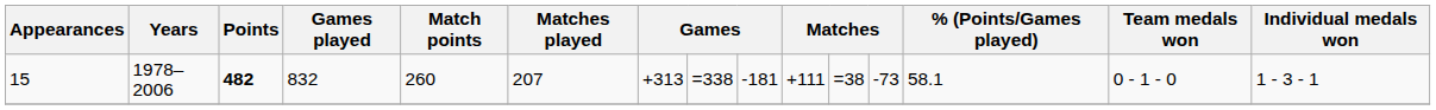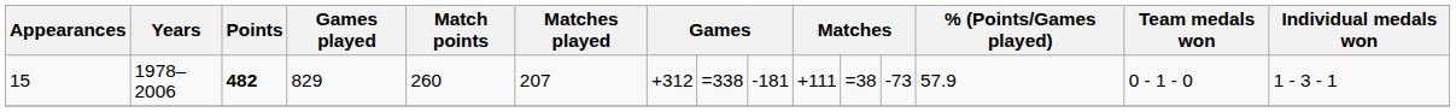15 | Games played: 832 -> 829
15 | column 7: +313 -> +312
15 | % (Points/Games played): 58.1 -> 57.9
